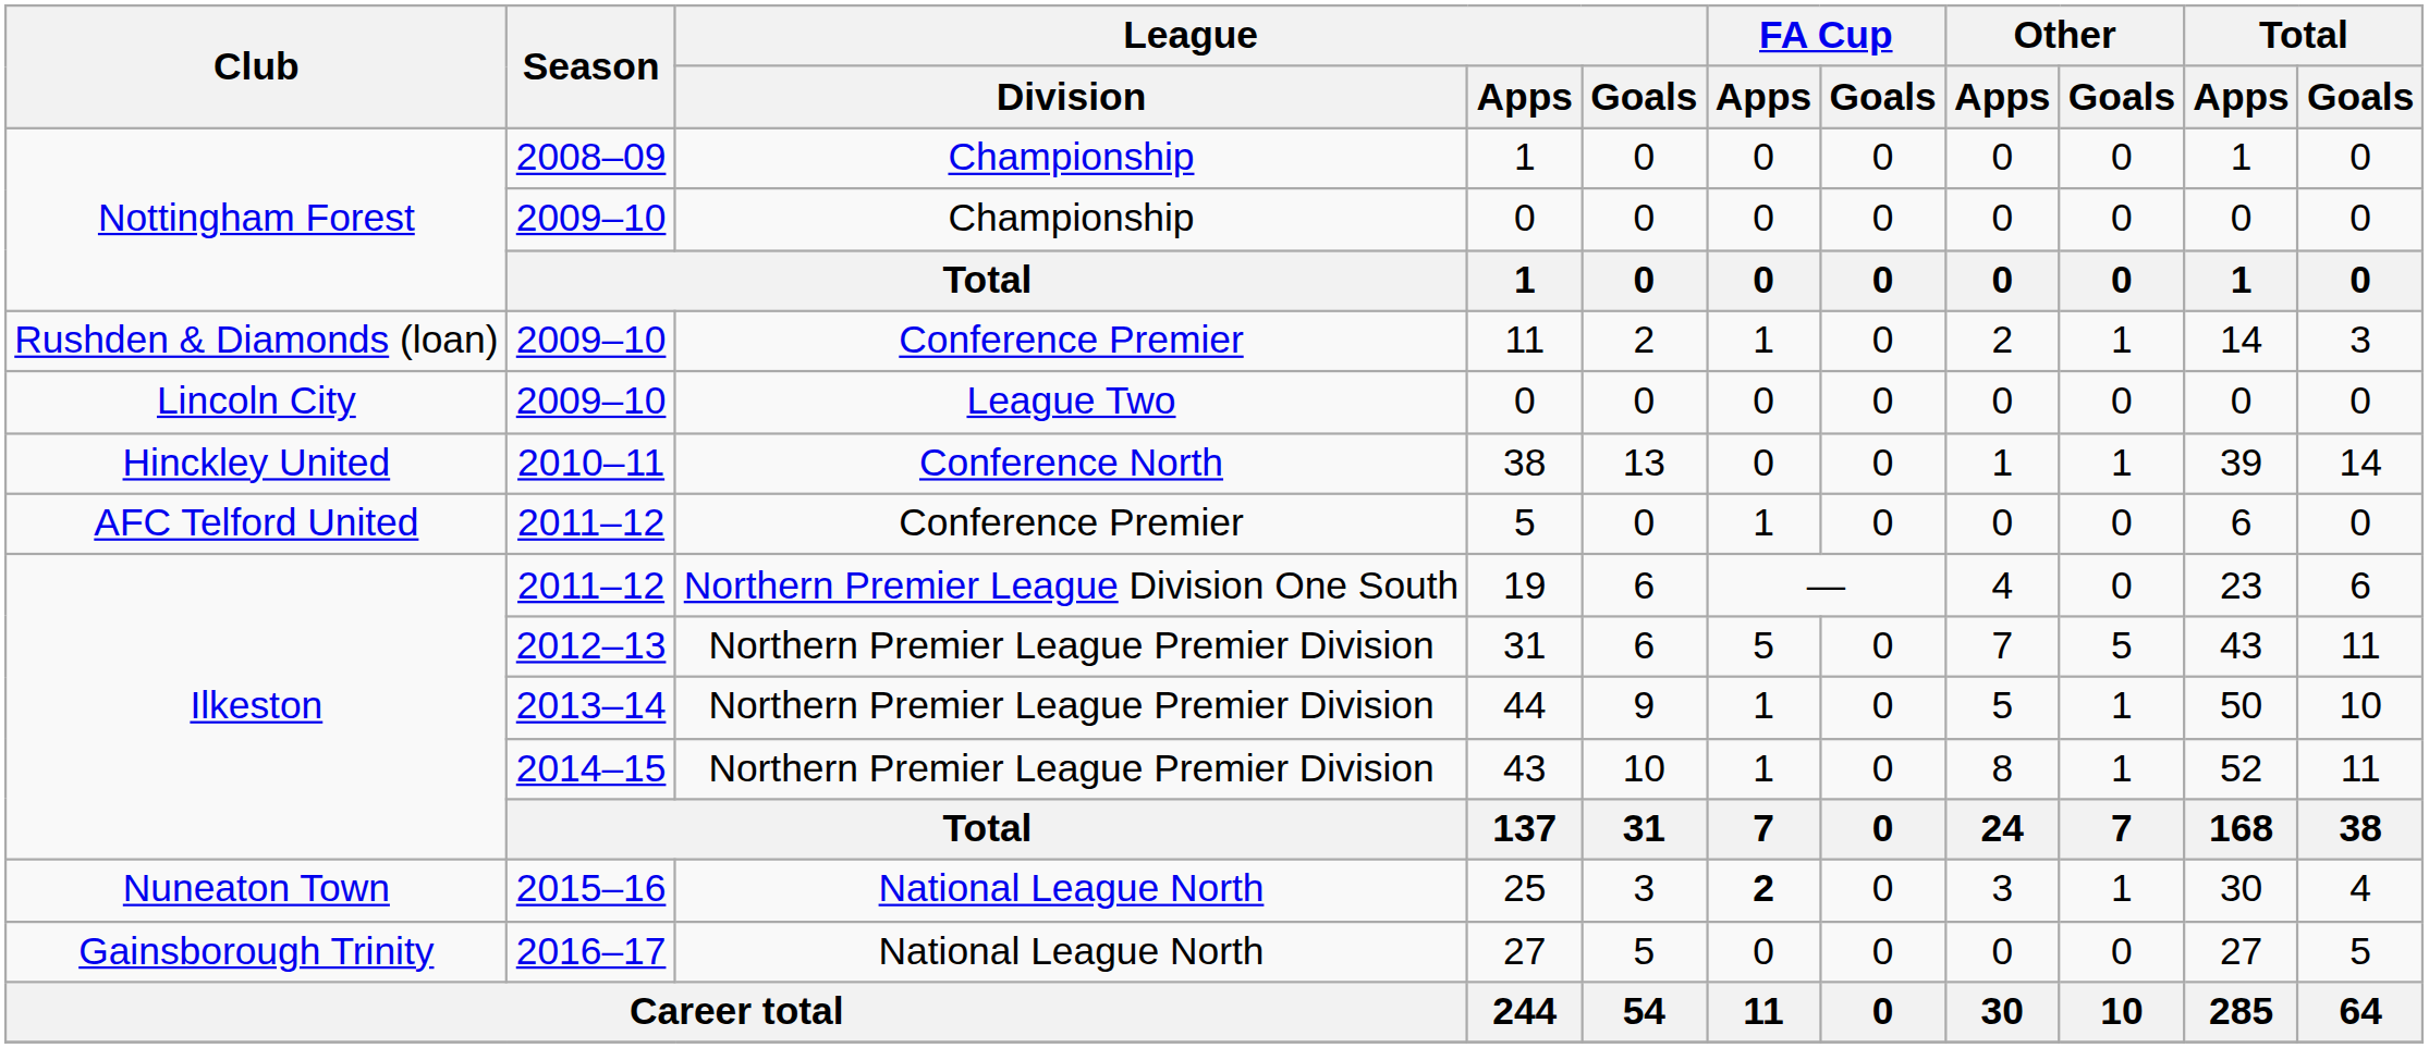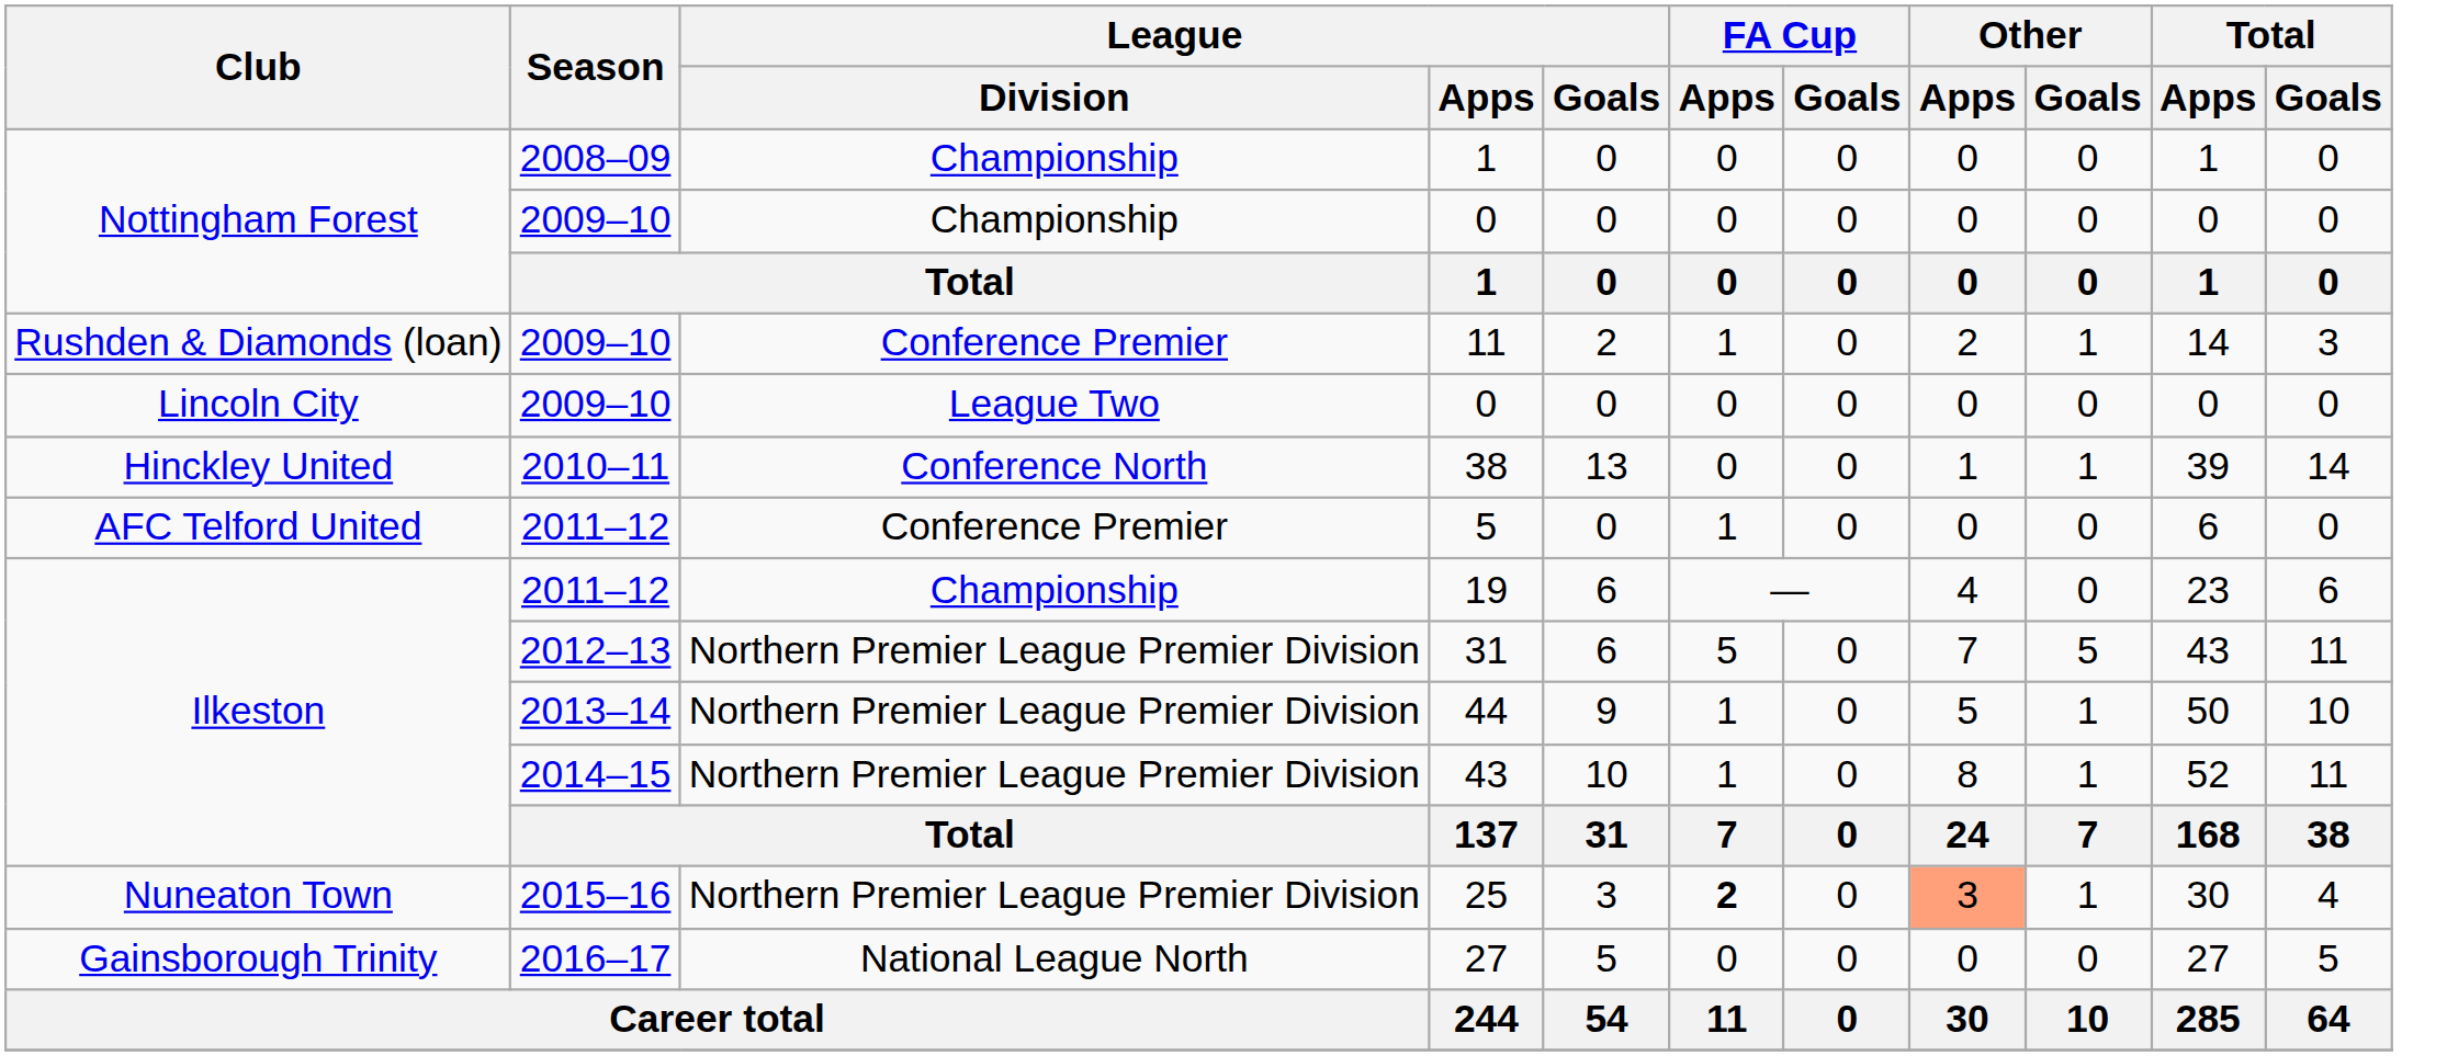19 | League / Division: Northern Premier League Division One South -> Championship
25 | League / Division: National League North -> Northern Premier League Premier Division
25 | Other / Apps: no background -> lightsalmon background
